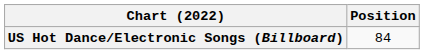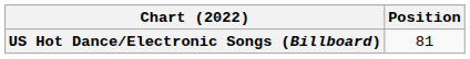US Hot Dance/Electronic Songs (Billboard) | Position: 84 -> 81
